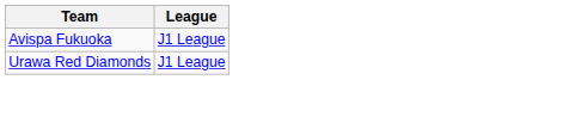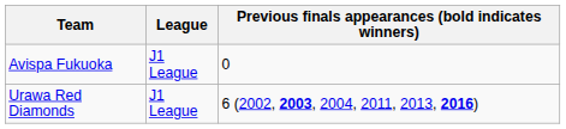+ column: Previous finals appearances (bold indicates winners) | 0 | 6 (2002, 2003, 2004, 2011, 2013, 2016)
